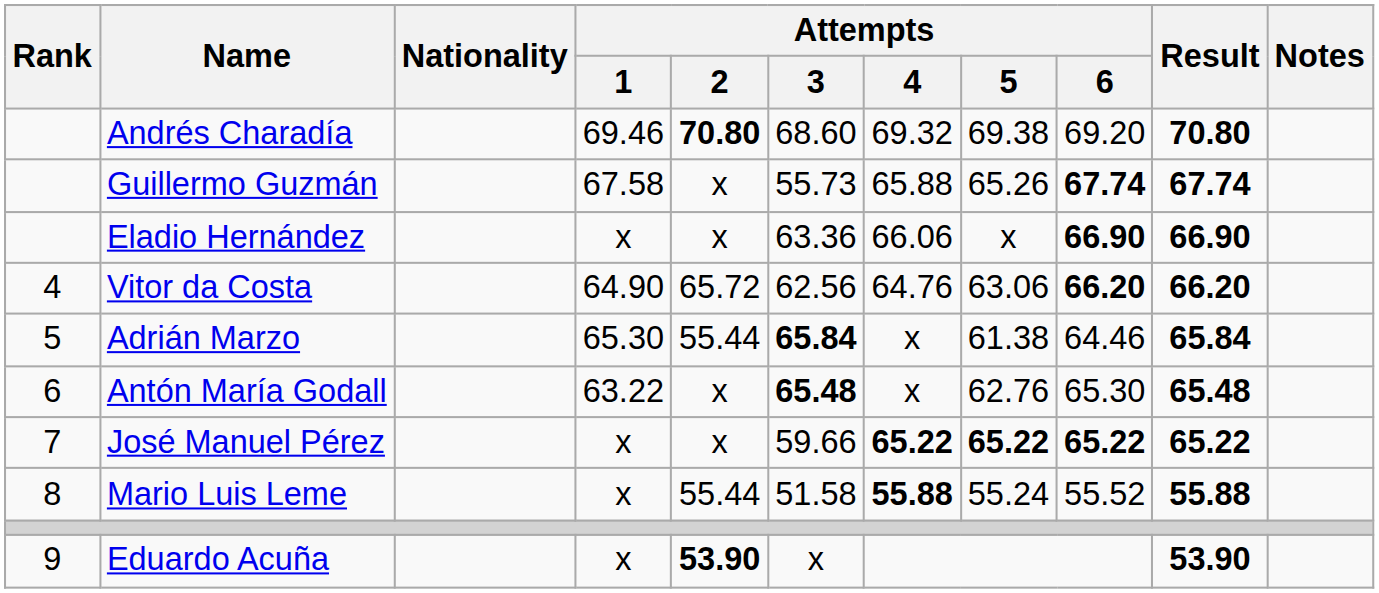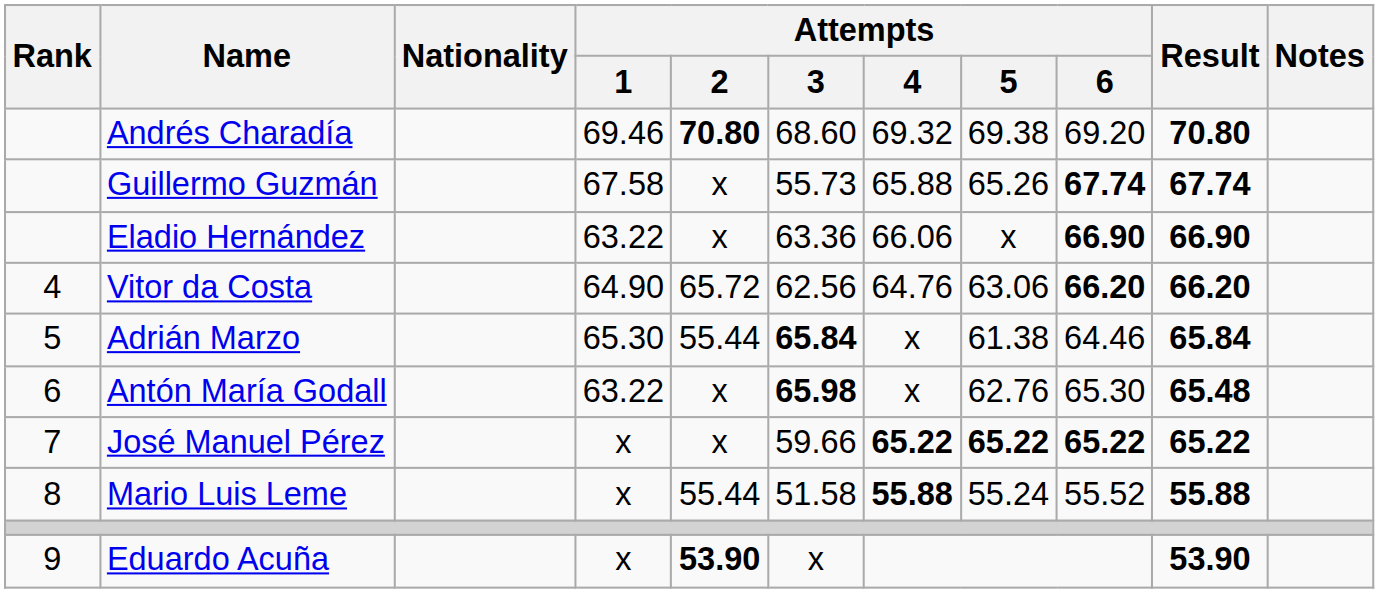Eladio Hernández | Attempts / 1: x -> 63.22
Antón María Godall | Attempts / 3: 65.48 -> 65.98
